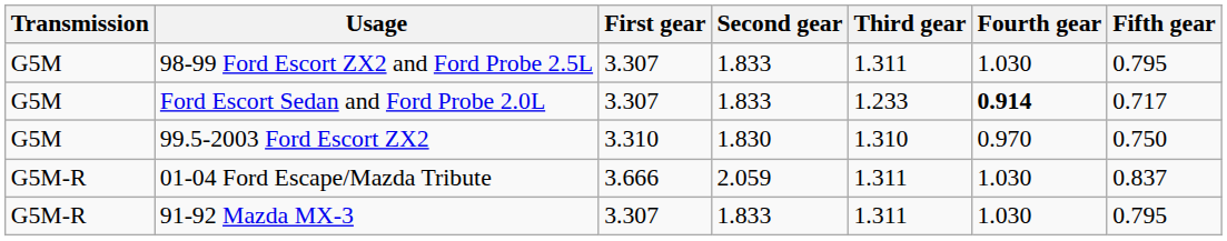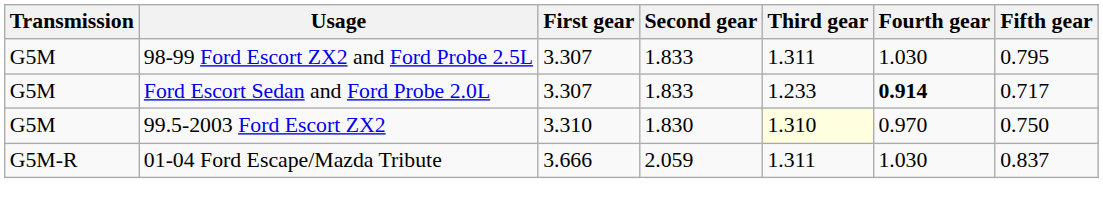99.5-2003 Ford Escort ZX2 | Third gear: no background -> lightyellow background
- row: G5M-R | 91-92 Mazda MX-3 | 3.307 | 1.833 | 1.311 | 1.030 | 0.795
